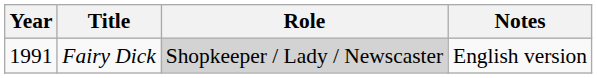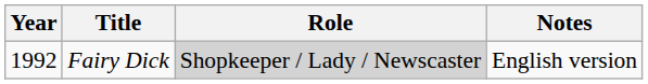Fairy Dick | Year: 1991 -> 1992
